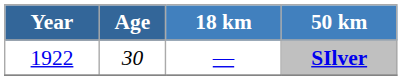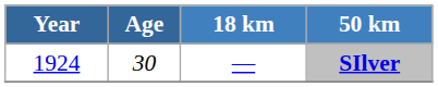SIlver | Year: 1922 -> 1924
